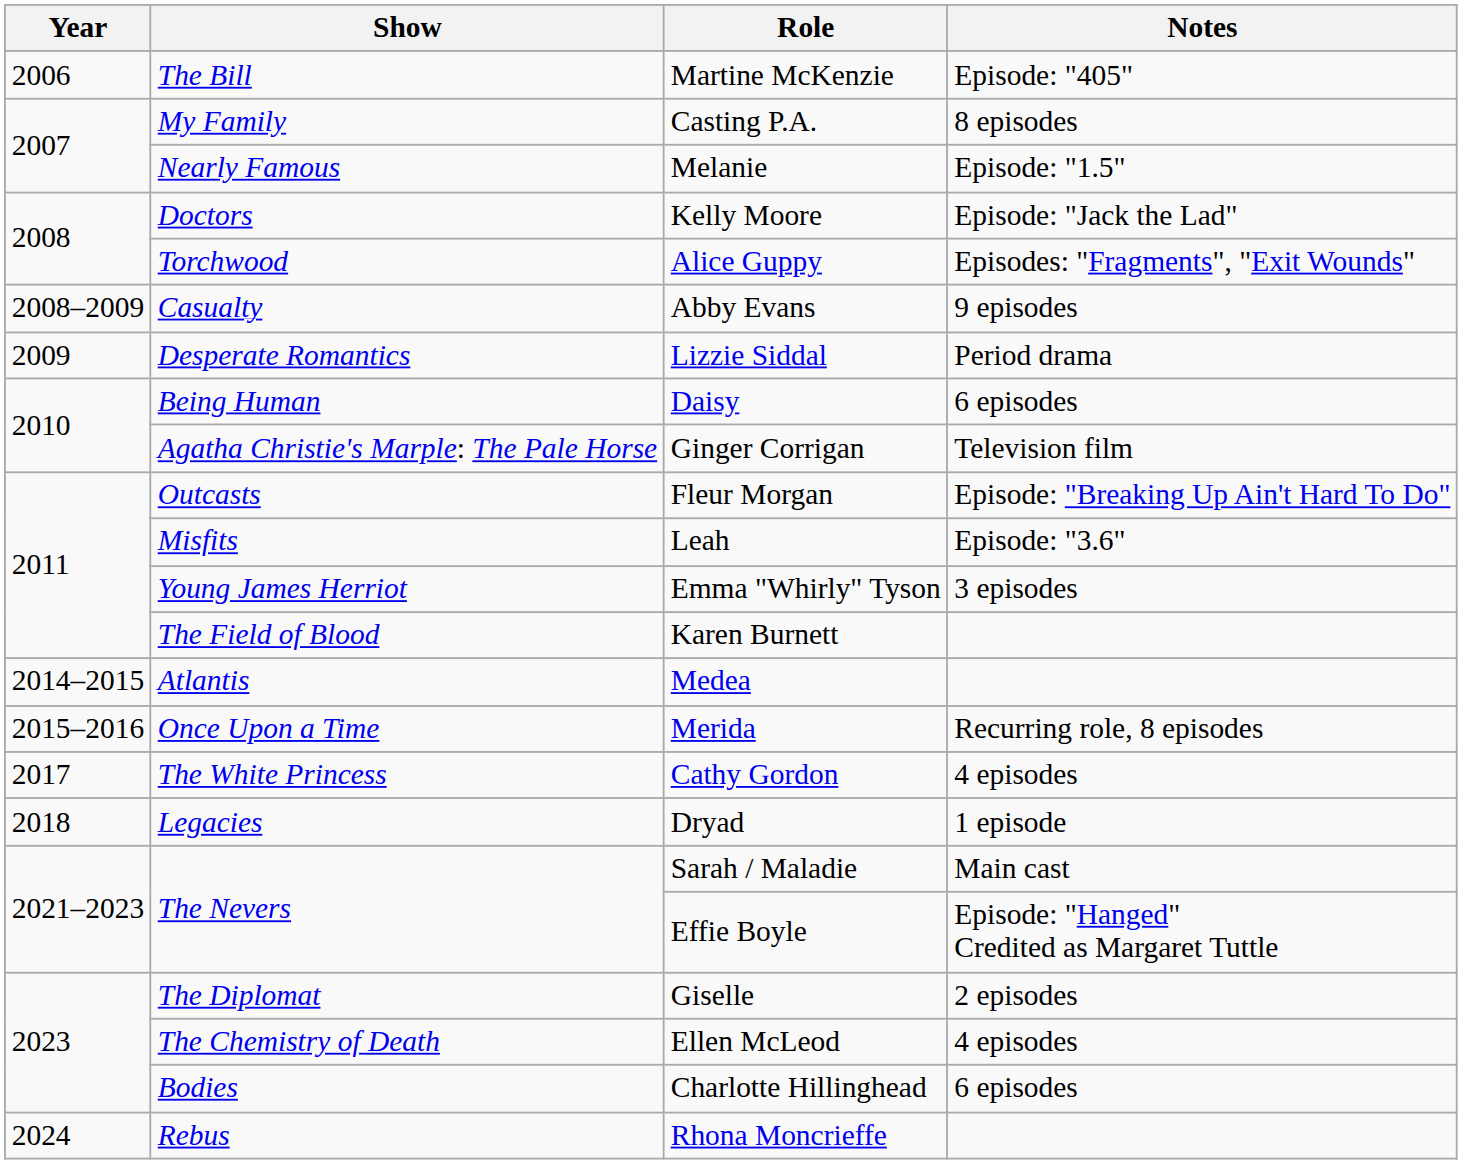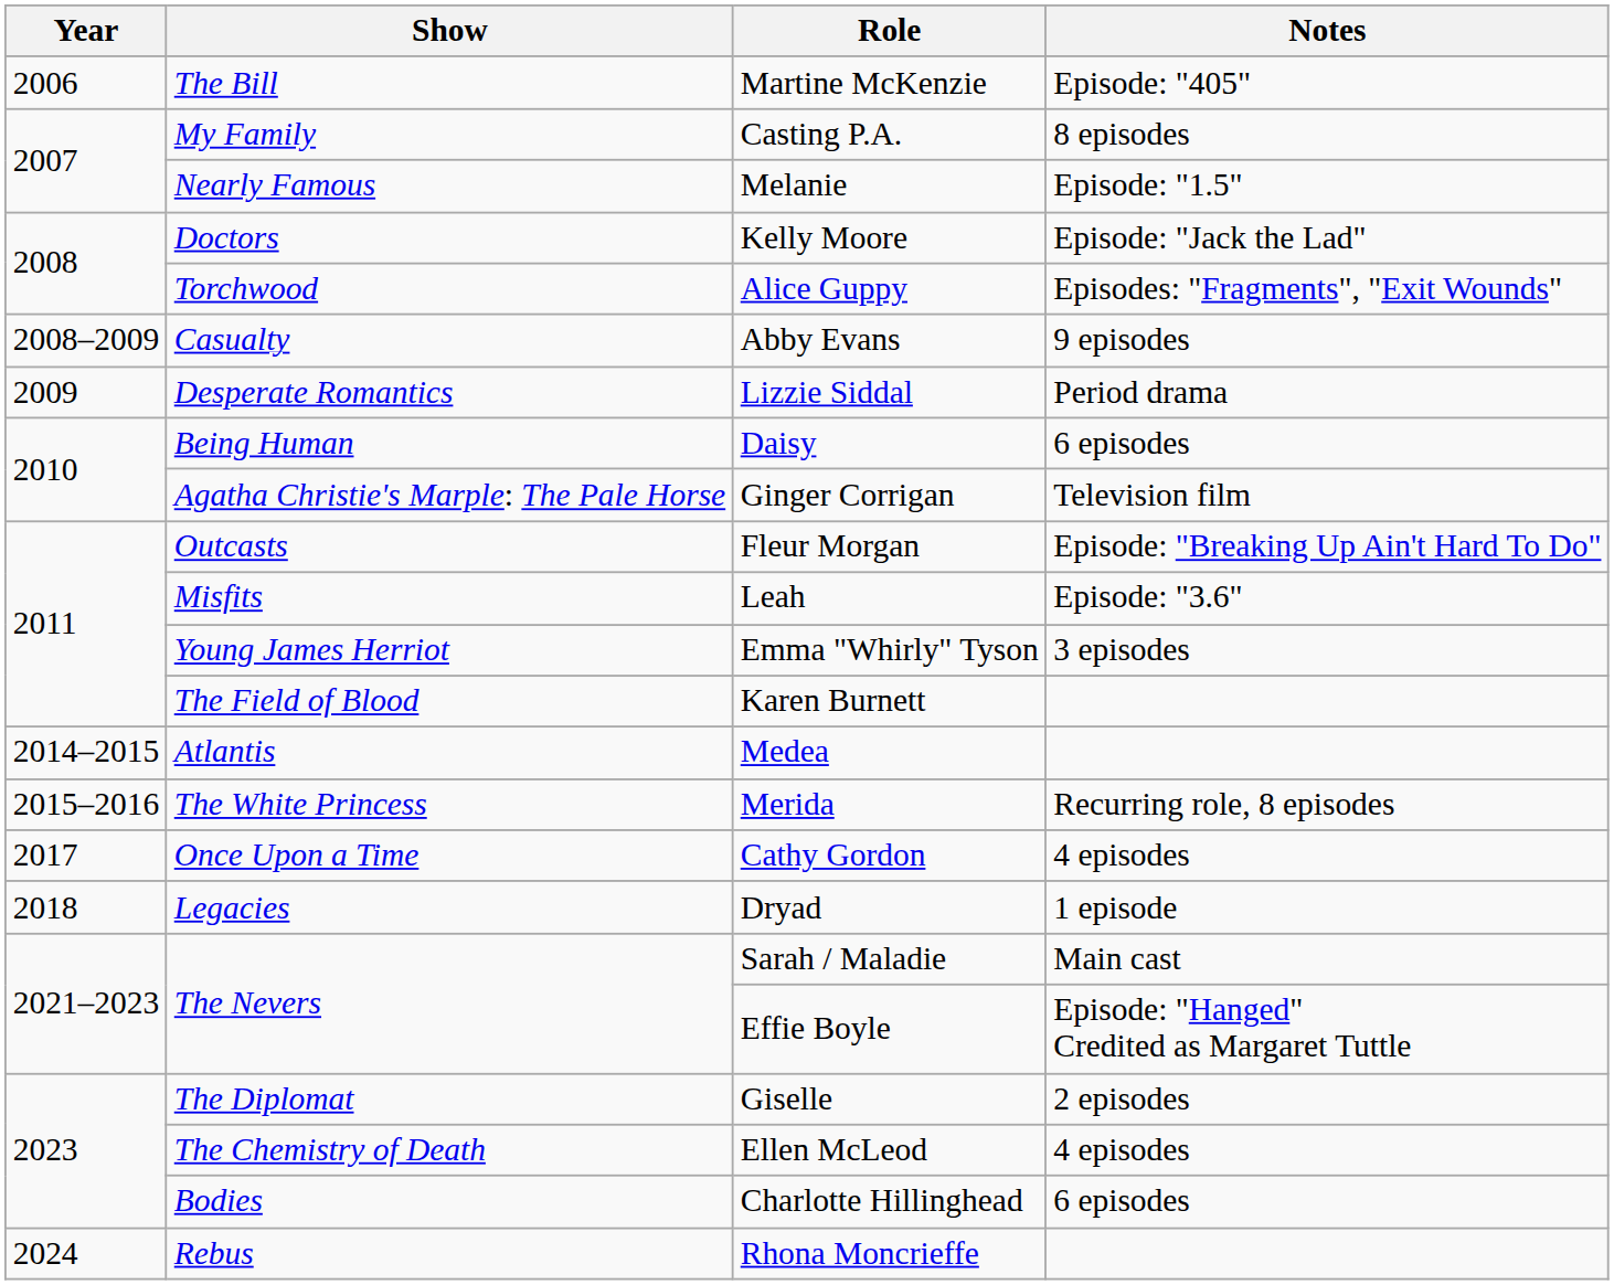Merida | Show: Once Upon a Time -> The White Princess
Cathy Gordon | Show: The White Princess -> Once Upon a Time
